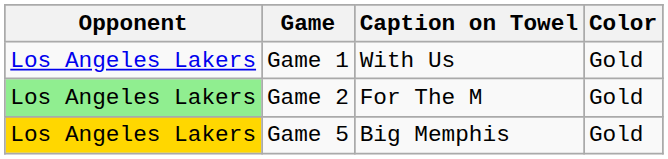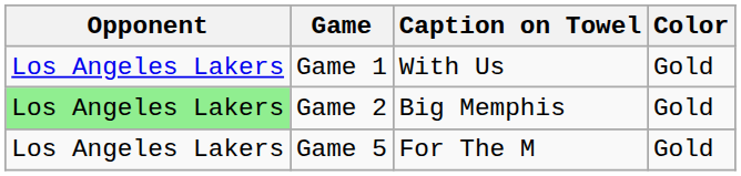Game 2 | Caption on Towel: For The M -> Big Memphis
Game 5 | Opponent: gold background -> no background
Game 5 | Caption on Towel: Big Memphis -> For The M
